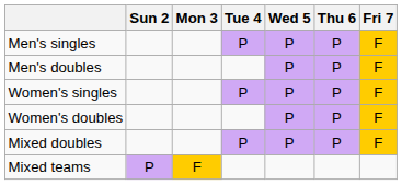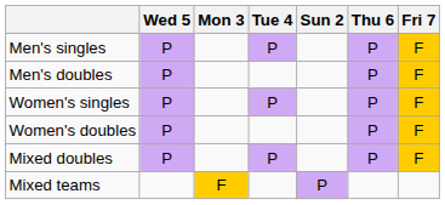columns swapped: Sun 2 <-> Wed 5
